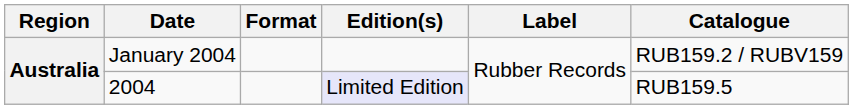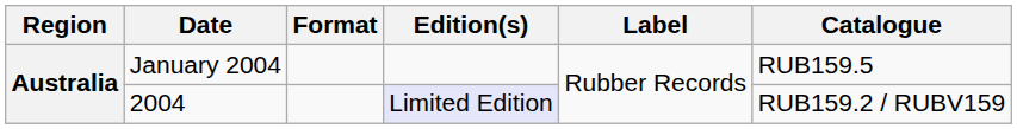January 2004 | Catalogue: RUB159.2 / RUBV159 -> RUB159.5
2004 | Catalogue: RUB159.5 -> RUB159.2 / RUBV159
